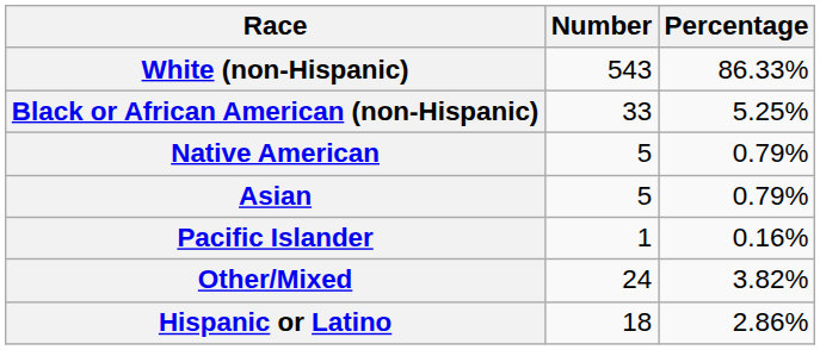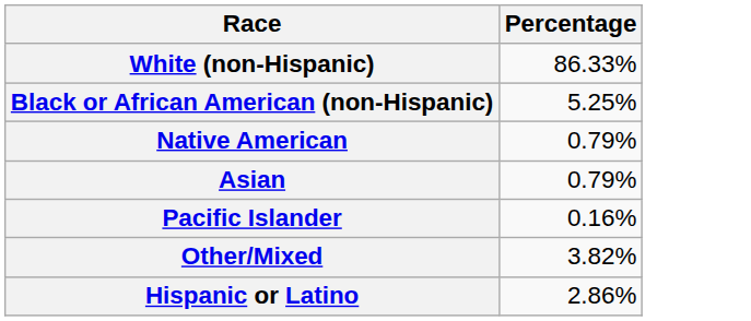- column: Number | 543 | 33 | 5 | 5 | 1 | 24 | 18
